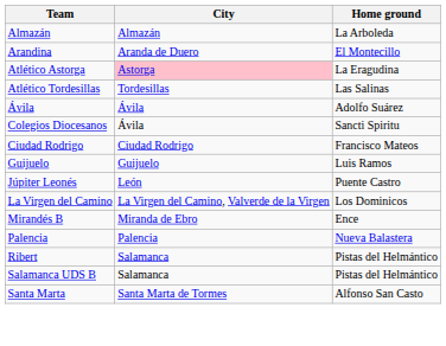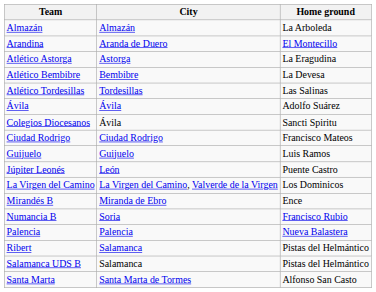Atlético Astorga | City: pink background -> no background
+ row: Atlético Bembibre | Bembibre | La Devesa
+ row: Numancia B | Soria | Francisco Rubio
